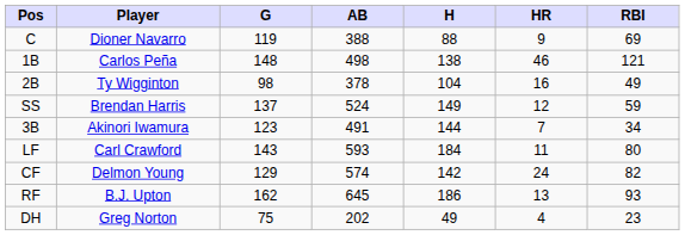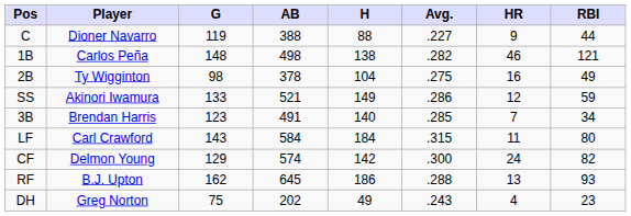+ column: Avg. | .227 | .282 | .275 | .286 | .285 | .315 | .300 | .288 | .243
C | RBI: 69 -> 44
SS | Player: Brendan Harris -> Akinori Iwamura
SS | G: 137 -> 133
SS | AB: 524 -> 521
3B | Player: Akinori Iwamura -> Brendan Harris
3B | H: 144 -> 140
LF | AB: 593 -> 584
